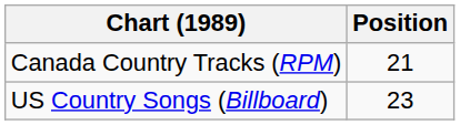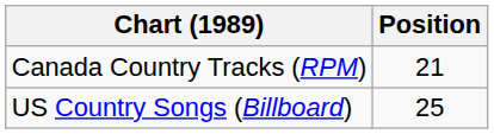US Country Songs (Billboard) | Position: 23 -> 25
